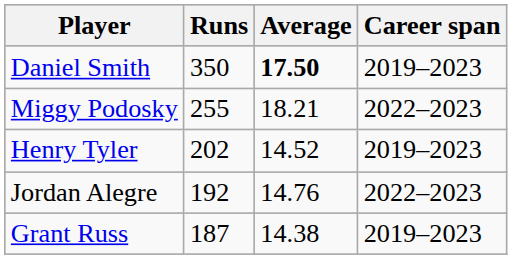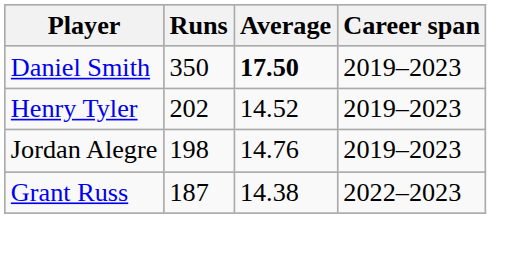- row: Miggy Podosky | 255 | 18.21 | 2022–2023
Jordan Alegre | Runs: 192 -> 198
Jordan Alegre | Career span: 2022–2023 -> 2019–2023
Grant Russ | Career span: 2019–2023 -> 2022–2023
